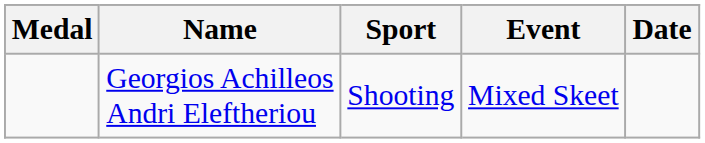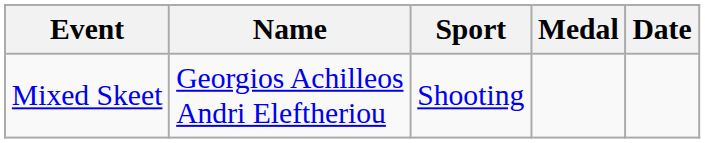columns swapped: Medal <-> Event
